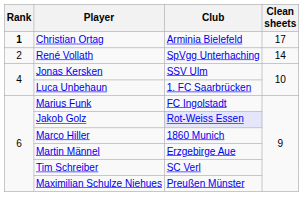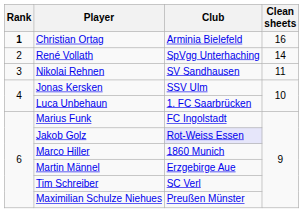Christian Ortag | Clean sheets: 17 -> 16
+ row: 3 | Nikolai Rehnen | SV Sandhausen | 11
